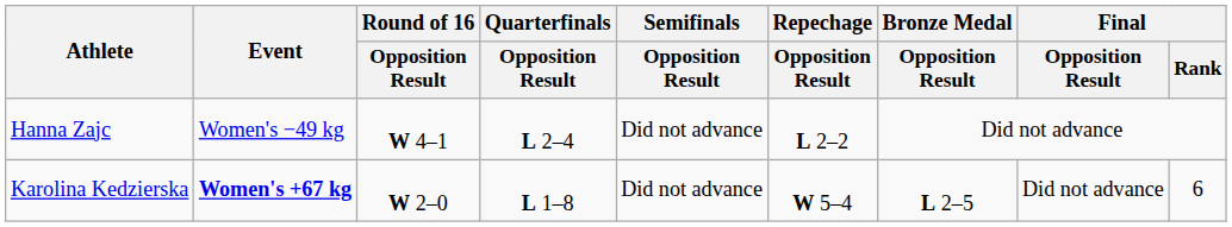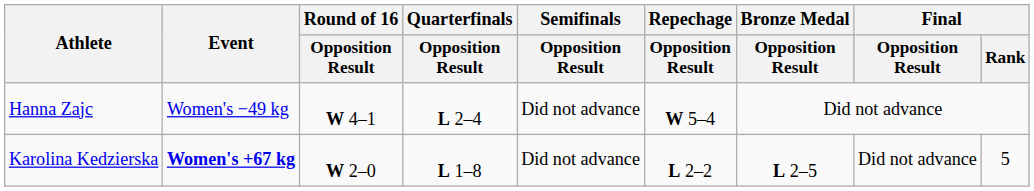Hanna Zajc | Repechage / Opposition Result: L 2–2 -> W 5–4
Karolina Kedzierska | Repechage / Opposition Result: W 5–4 -> L 2–2
Karolina Kedzierska | Final / Rank: 6 -> 5
